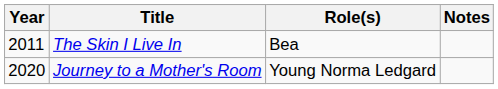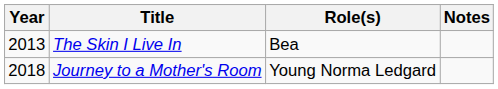The Skin I Live In | Year: 2011 -> 2013
Journey to a Mother's Room | Year: 2020 -> 2018
